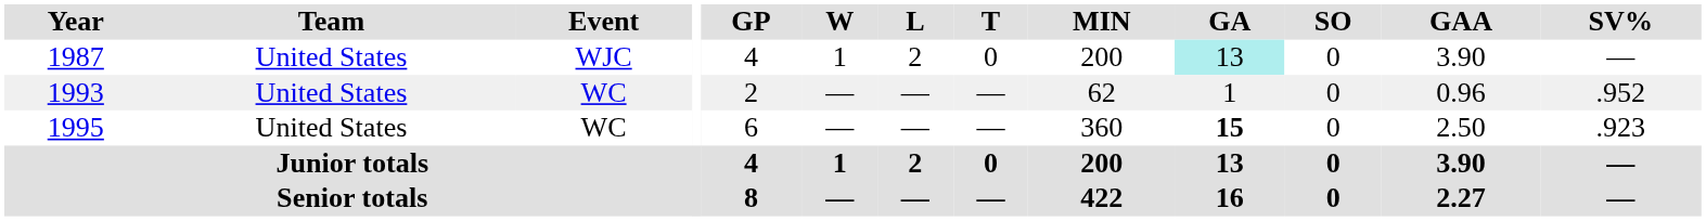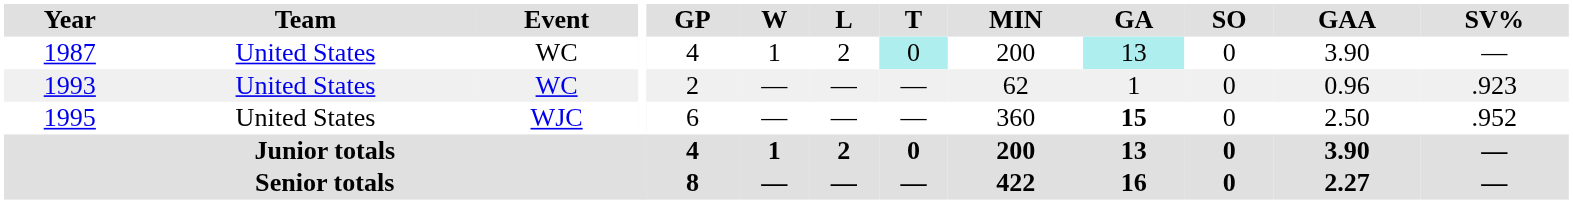1987 | Event: WJC -> WC
1987 | T: no background -> paleturquoise background
1993 | SV%: .952 -> .923
1995 | Event: WC -> WJC
1995 | SV%: .923 -> .952
